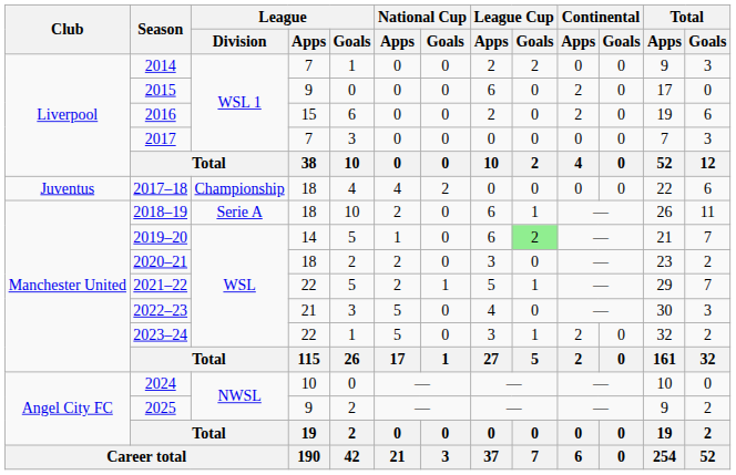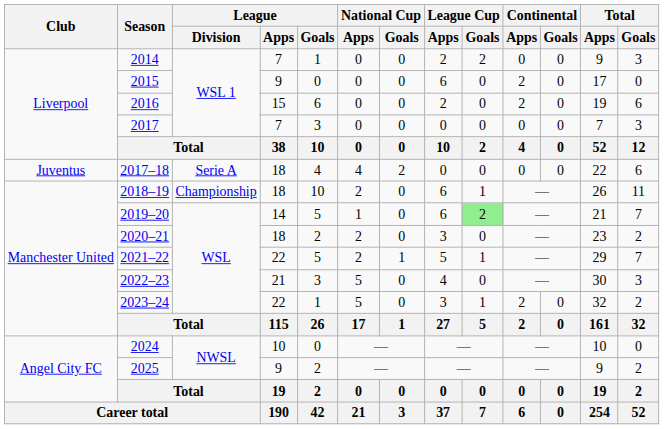2017–18 | League / Division: Championship -> Serie A
2018–19 | League / Division: Serie A -> Championship
